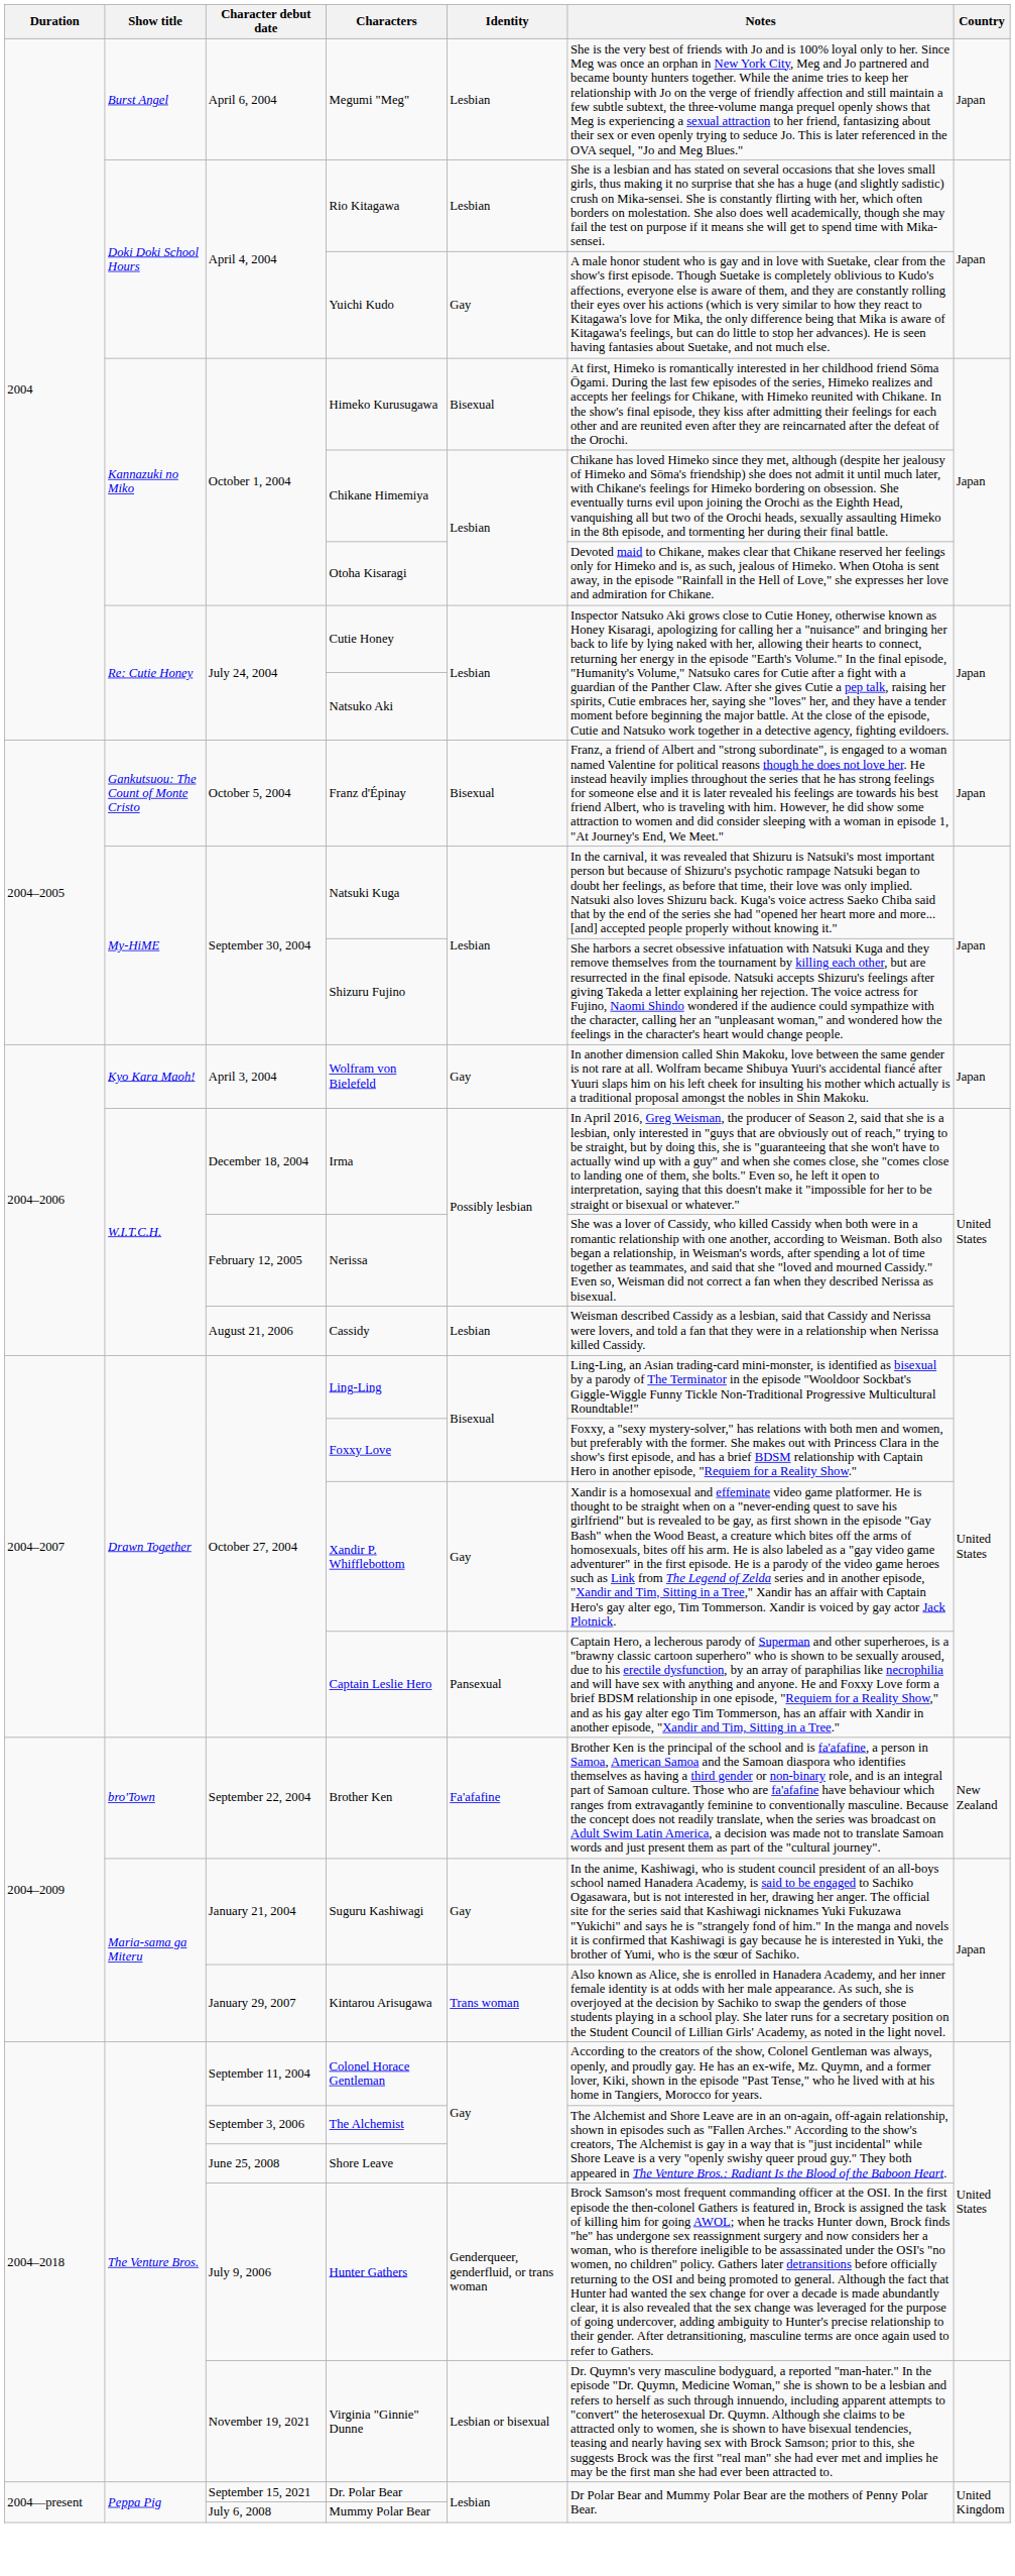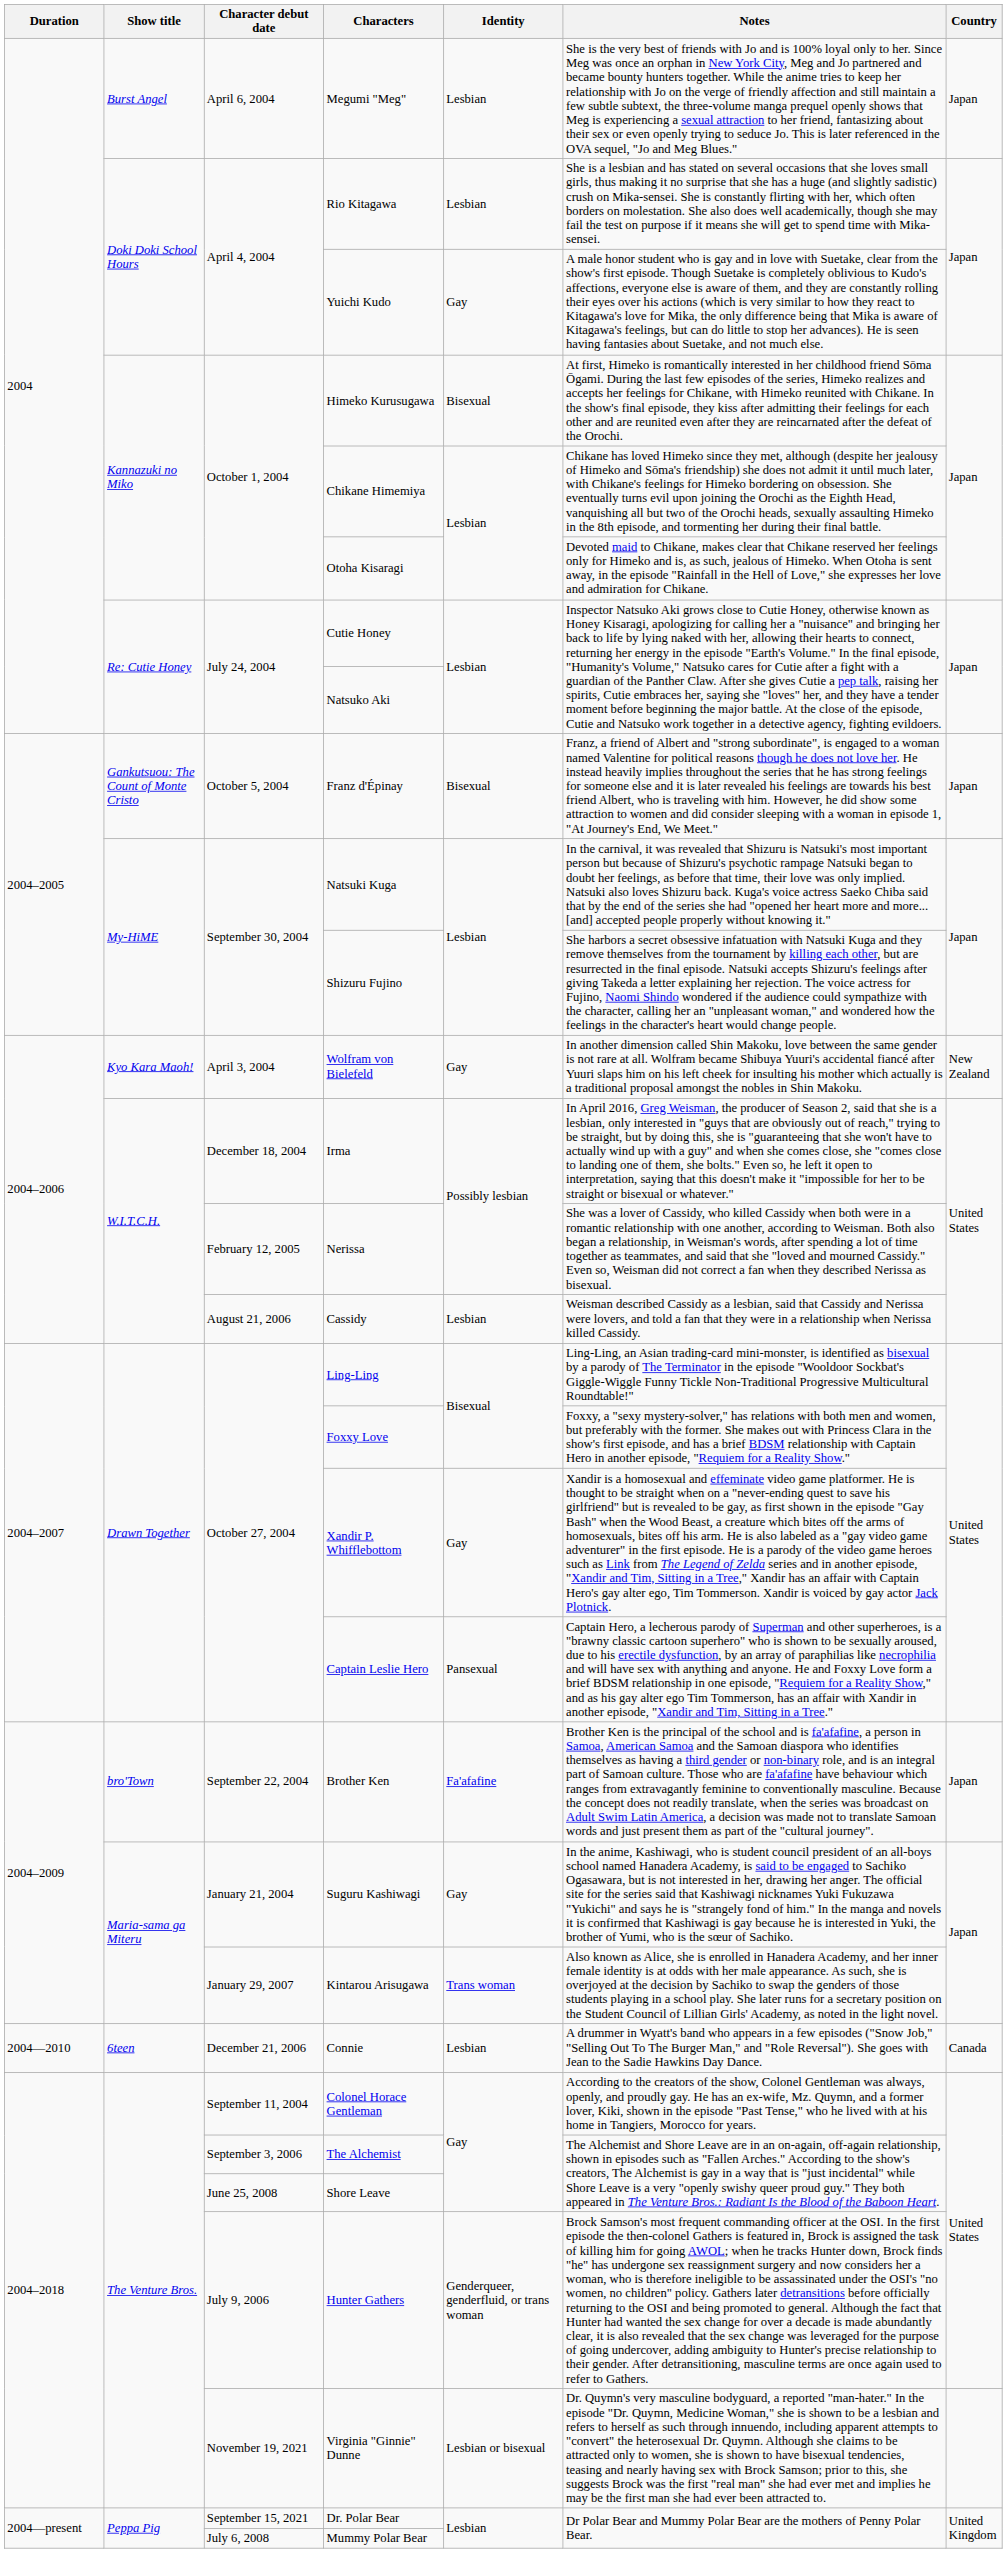Wolfram von Bielefeld | Country: Japan -> New Zealand
Brother Ken | Country: New Zealand -> Japan
+ row: 2004—2010 | 6teen | December 21, 2006 | Connie | Lesbian | A drummer in Wyatt's band who appears in a few episodes ("Snow Job," "Selling Out To The Burger Man," and "Role Reversal"). She goes with Jean to the Sadie Hawkins Day Dance. | Canada
